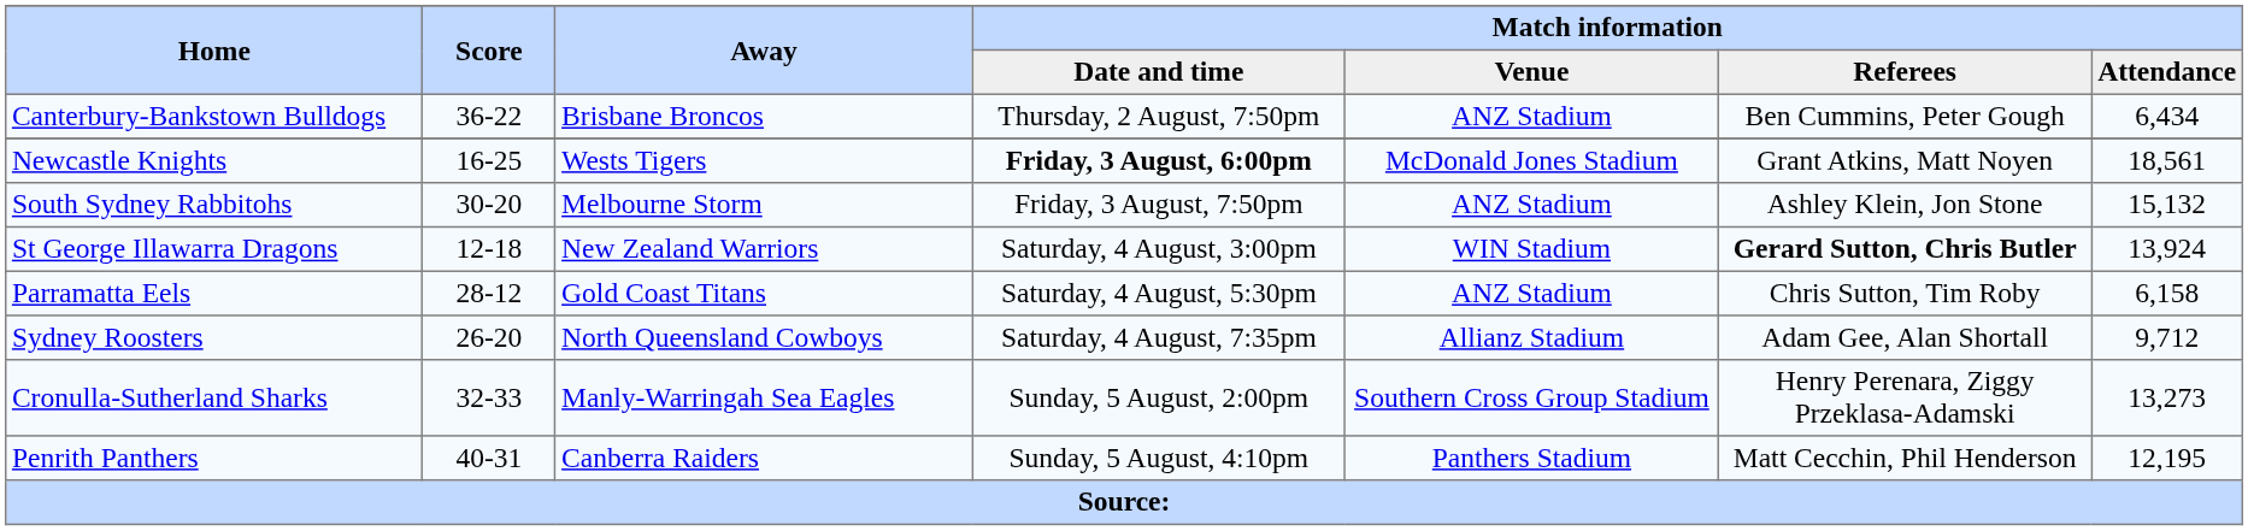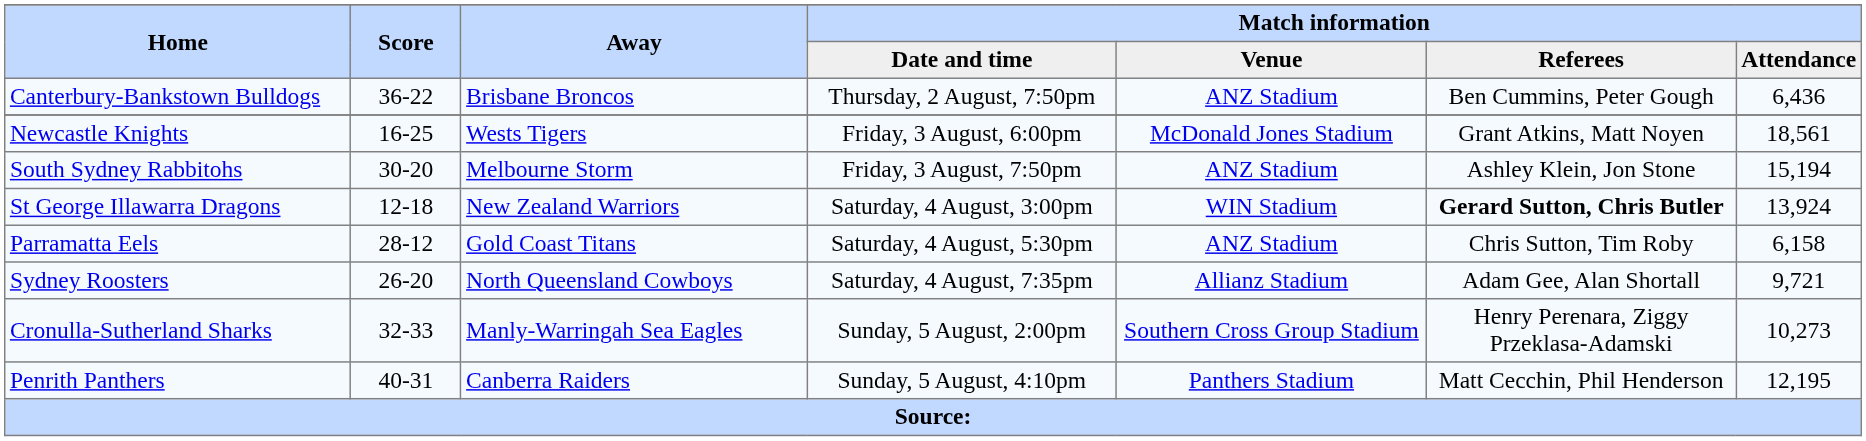Canterbury-Bankstown Bulldogs | Match information / Attendance: 6,434 -> 6,436
Newcastle Knights | Match information / Date and time: bold -> normal
South Sydney Rabbitohs | Match information / Attendance: 15,132 -> 15,194
Sydney Roosters | Match information / Attendance: 9,712 -> 9,721
Cronulla-Sutherland Sharks | Match information / Attendance: 13,273 -> 10,273
